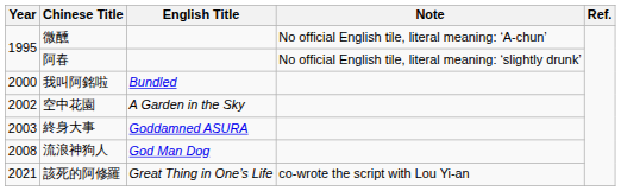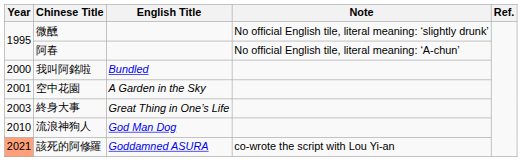微醺 | Note: No official English tile, literal meaning: ‘A-chun’ -> No official English tile, literal meaning: ‘slightly drunk’
阿春 | Note: No official English tile, literal meaning: ‘slightly drunk’ -> No official English tile, literal meaning: ‘A-chun’
空中花園 | Year: 2002 -> 2001
終身大事 | English Title: Goddamned ASURA -> Great Thing in One’s Life
流浪神狗人 | Year: 2008 -> 2010
該死的阿修羅 | Year: no background -> lightsalmon background
該死的阿修羅 | English Title: Great Thing in One’s Life -> Goddamned ASURA
